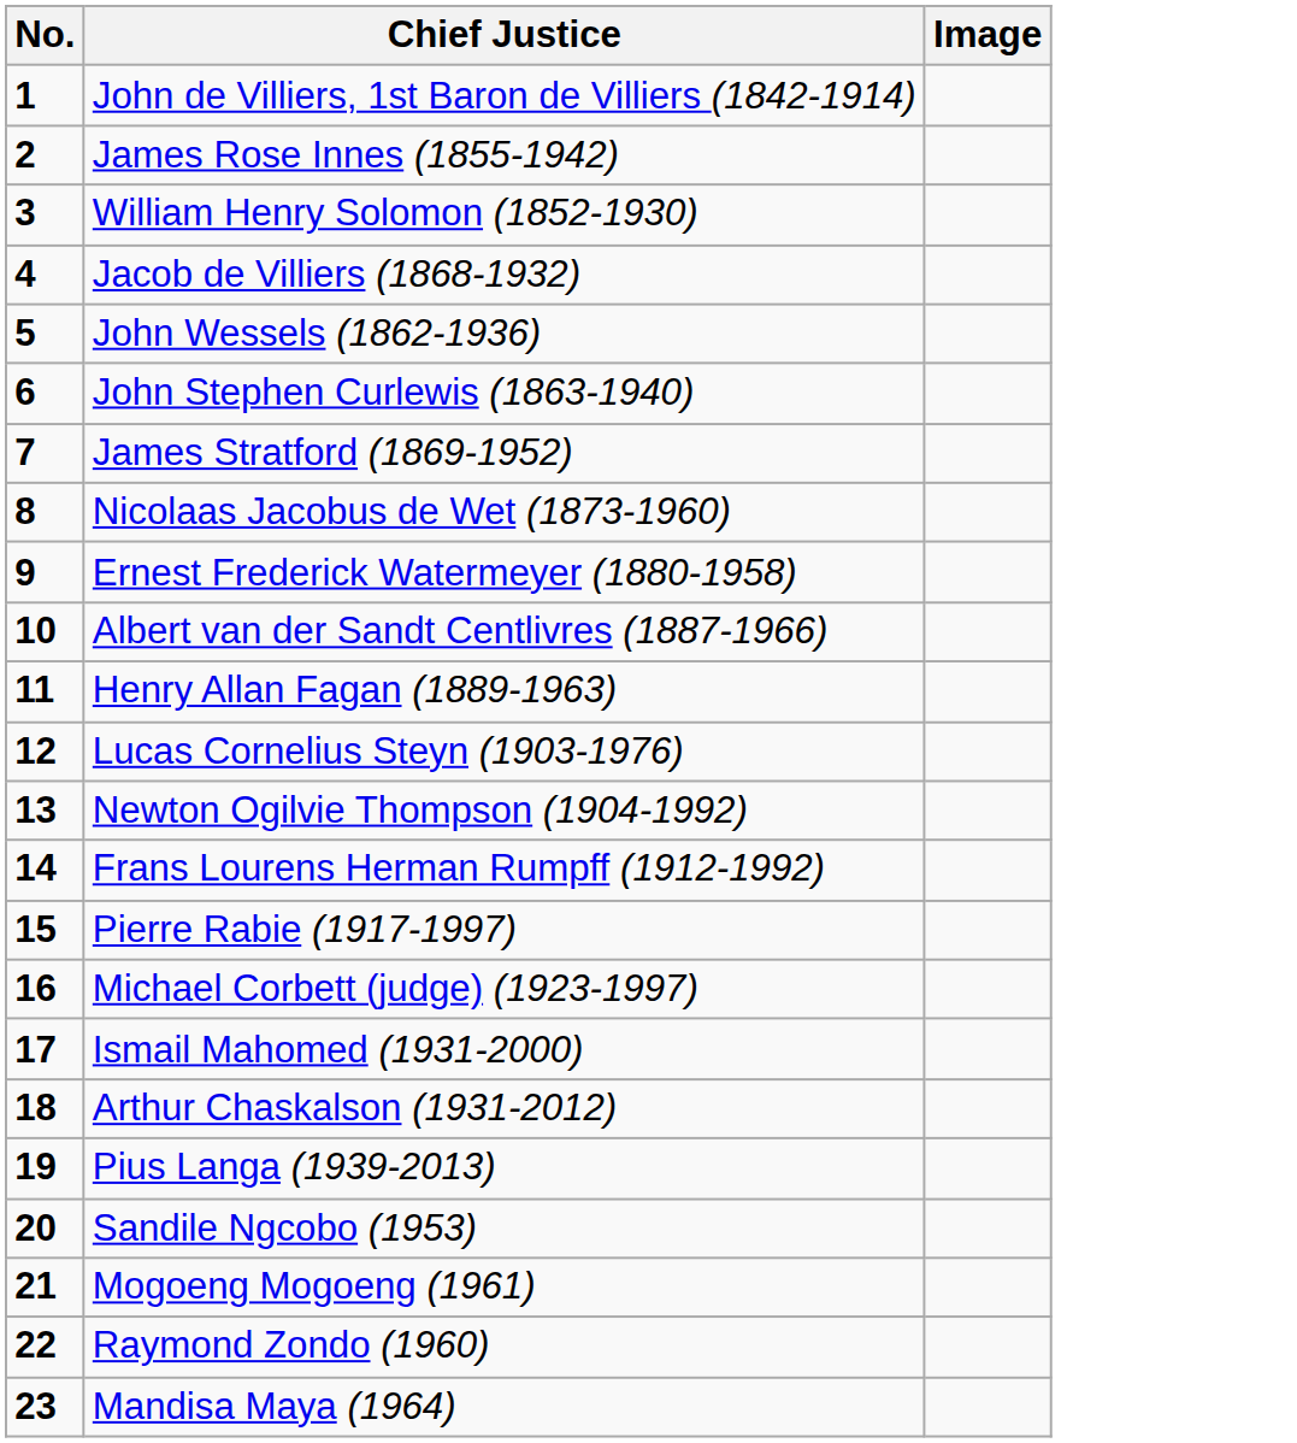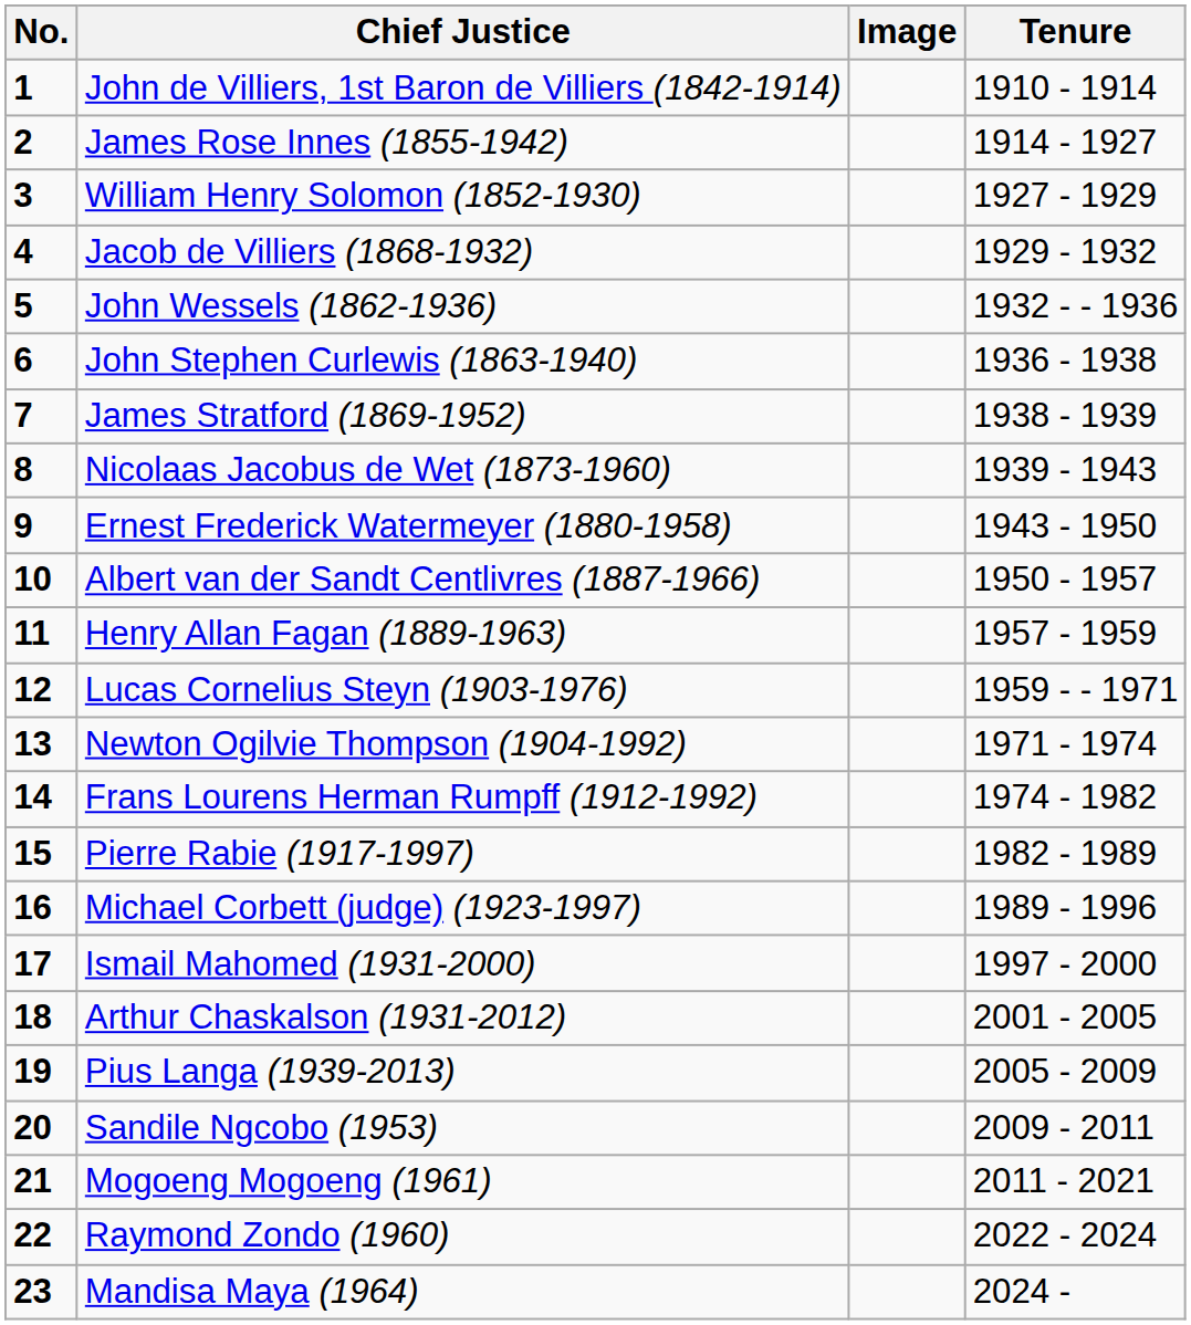+ column: Tenure | 1910 - 1914 | 1914 - 1927 | 1927 - 1929 | 1929 - 1932 | 1932 - - 1936 | 1936 - 1938 | 1938 - 1939 | 1939 - 1943 | 1943 - 1950 | 1950 - 1957 | 1957 - 1959 | 1959 - - 1971 | 1971 - 1974 | 1974 - 1982 | 1982 - 1989 | 1989 - 1996 | 1997 - 2000 | 2001 - 2005 | 2005 - 2009 | 2009 - 2011 | 2011 - 2021 | 2022 - 2024 | 2024 -
